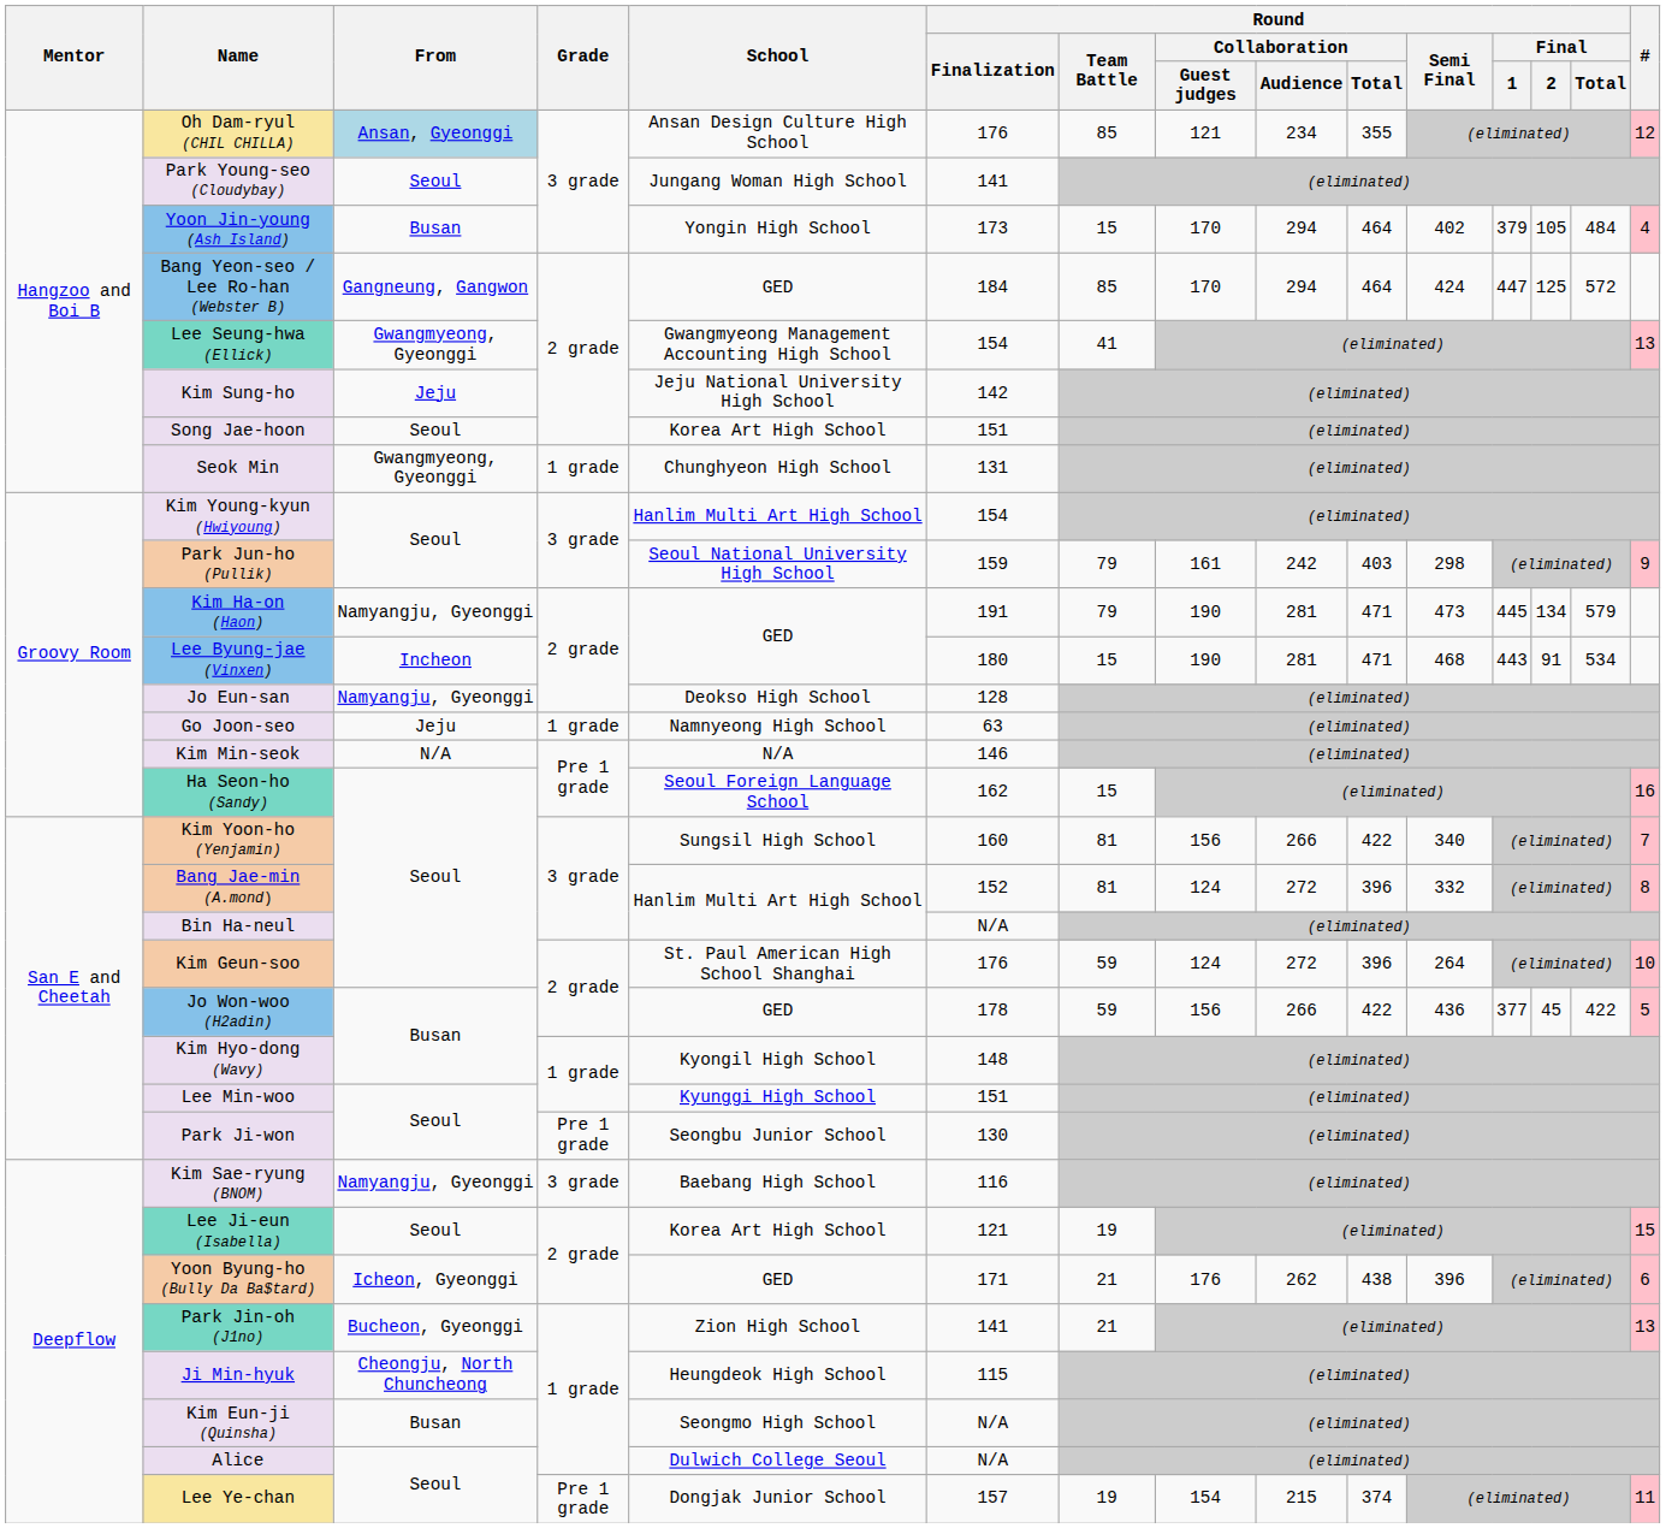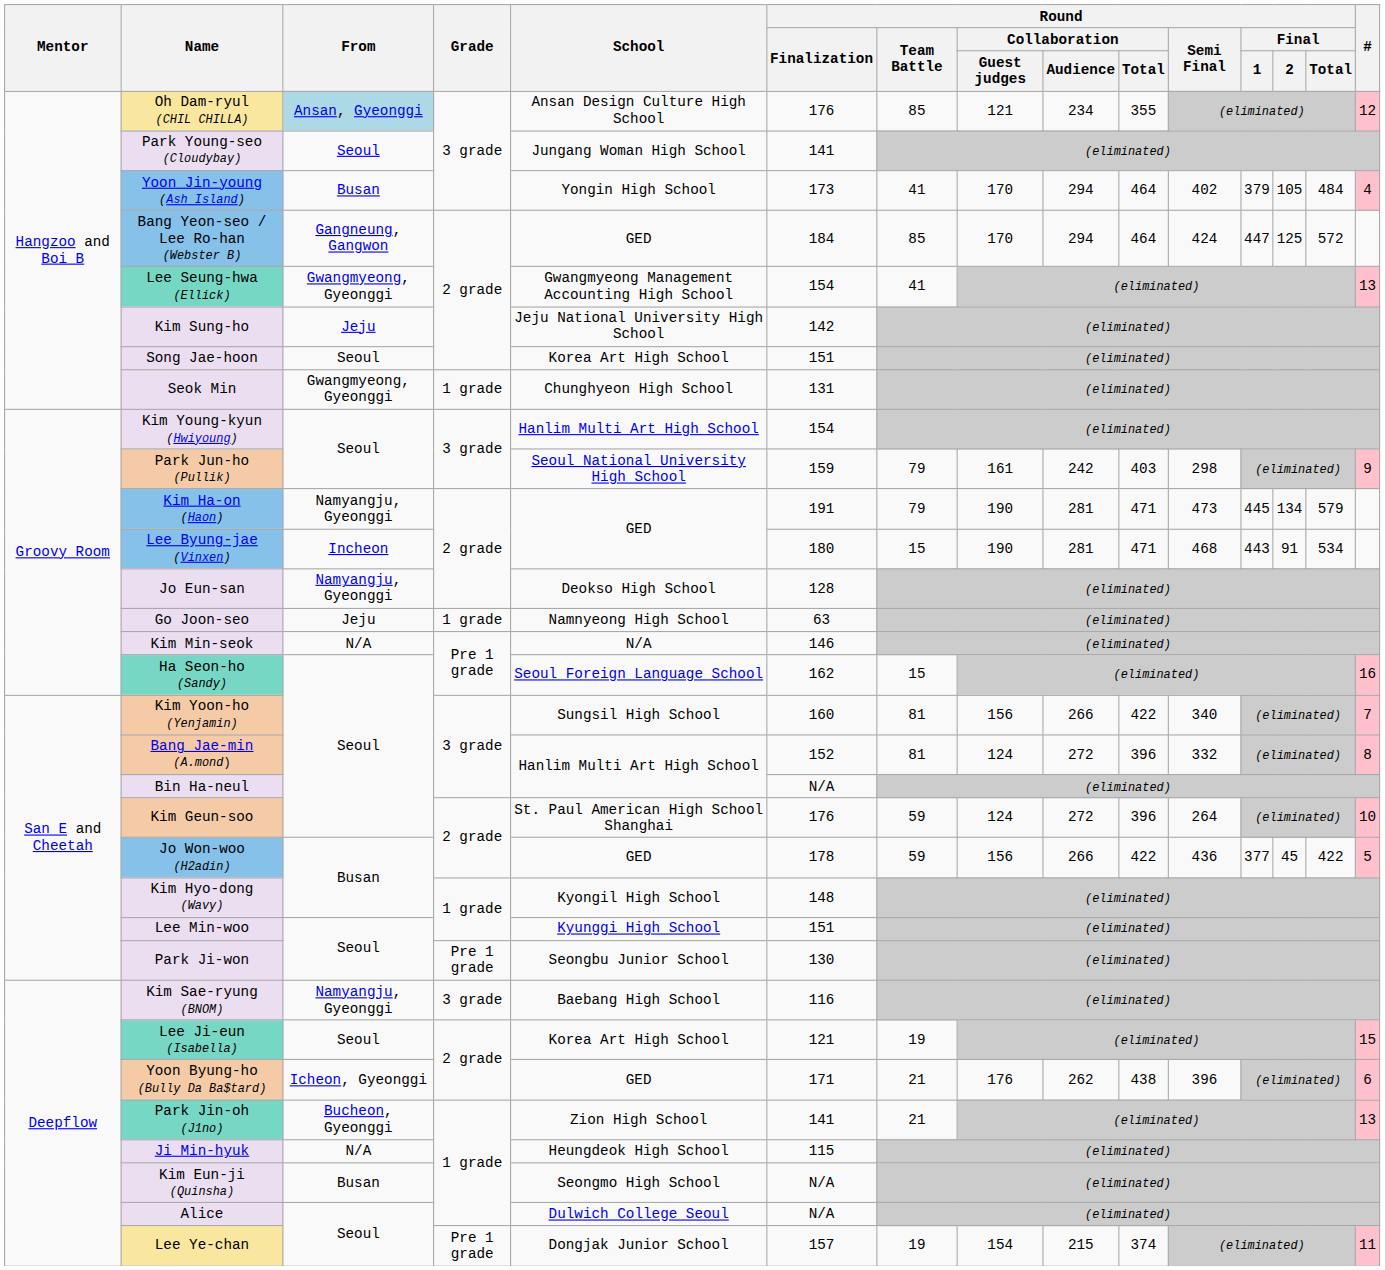Yoon Jin-young (Ash Island) | Round / Team Battle: 15 -> 41
Ji Min-hyuk | From: Cheongju, North Chuncheong -> N/A
